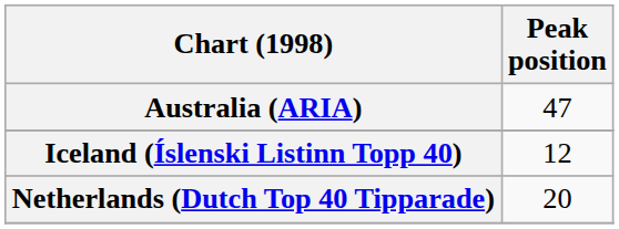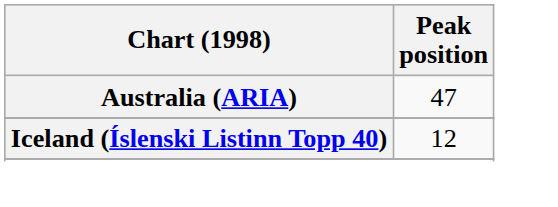- row: Netherlands (Dutch Top 40 Tipparade) | 20
